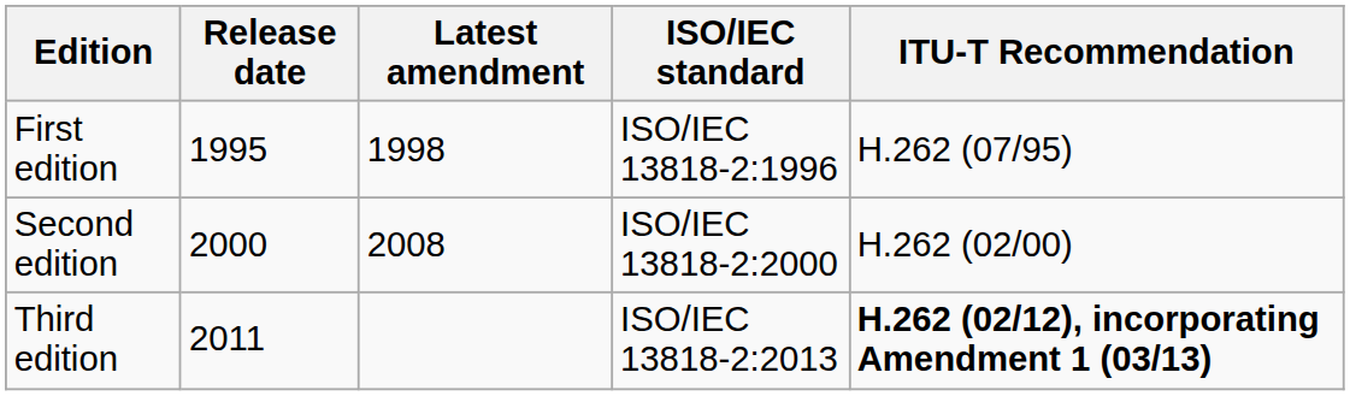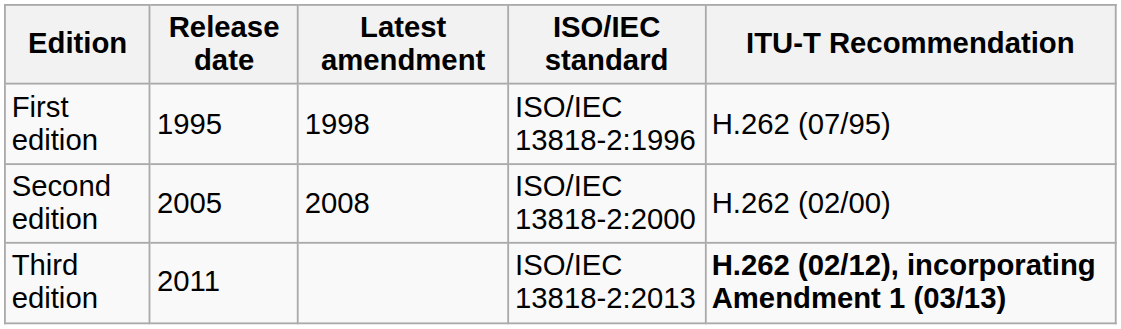Second edition | Release date: 2000 -> 2005
